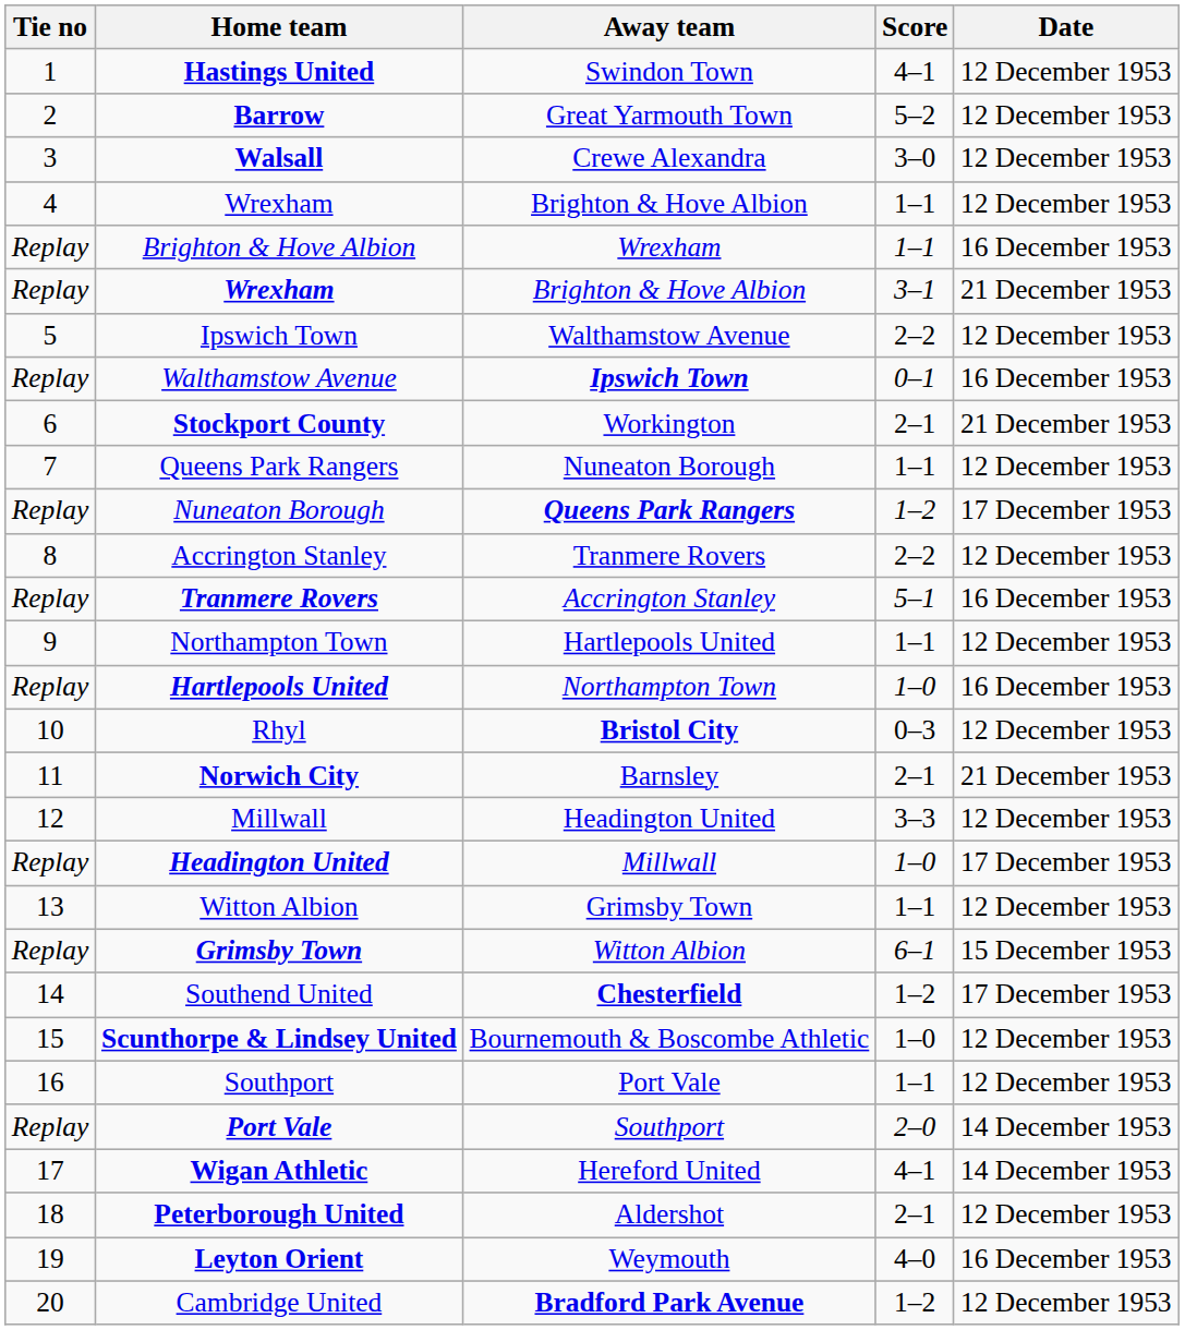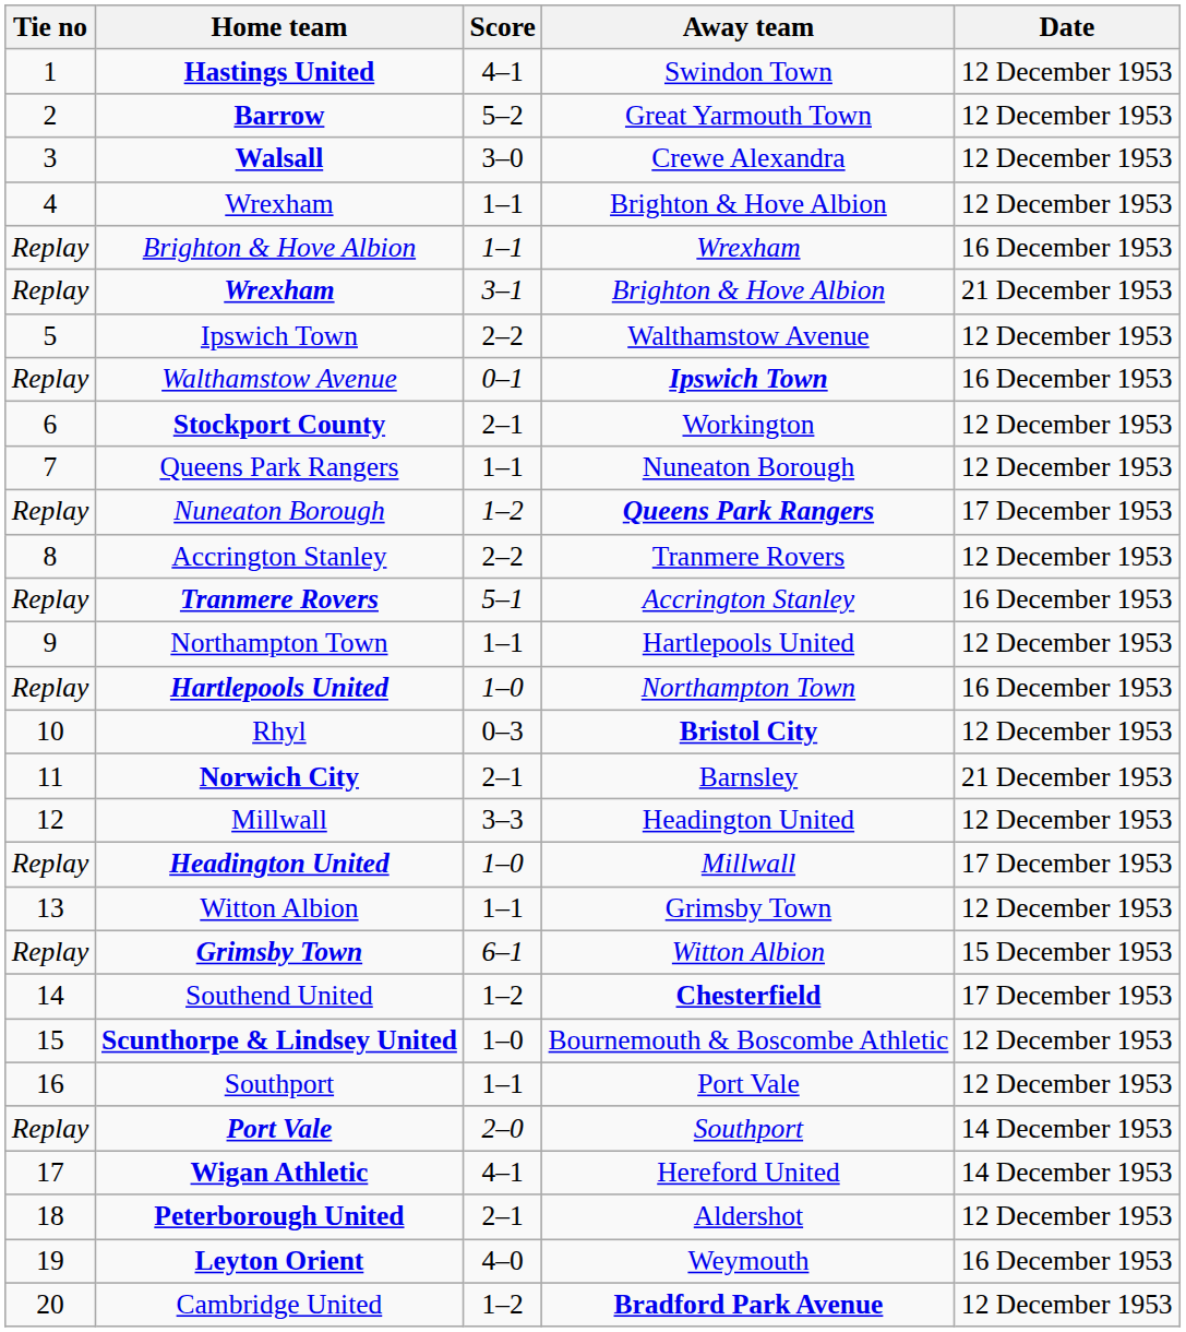columns swapped: Score <-> Away team
Stockport County | Date: 21 December 1953 -> 12 December 1953
